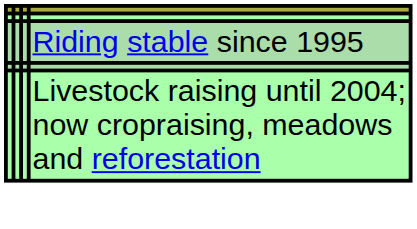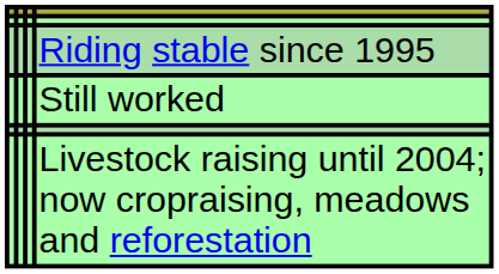+ row: Still worked
